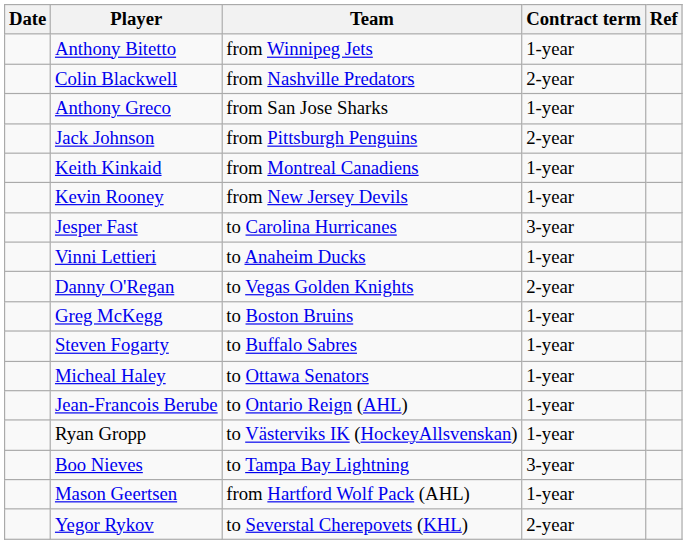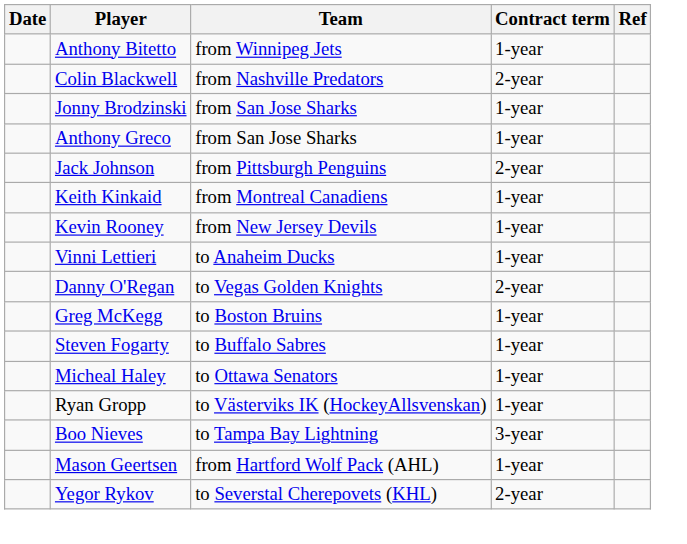+ row: Jonny Brodzinski | from San Jose Sharks | 1-year
- row: Jesper Fast | to Carolina Hurricanes | 3-year
- row: Jean-Francois Berube | to Ontario Reign (AHL) | 1-year
